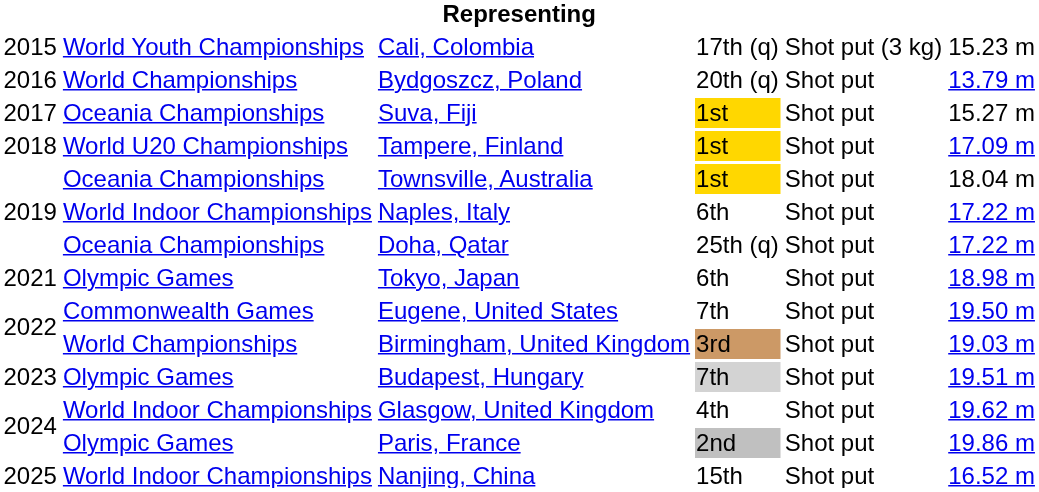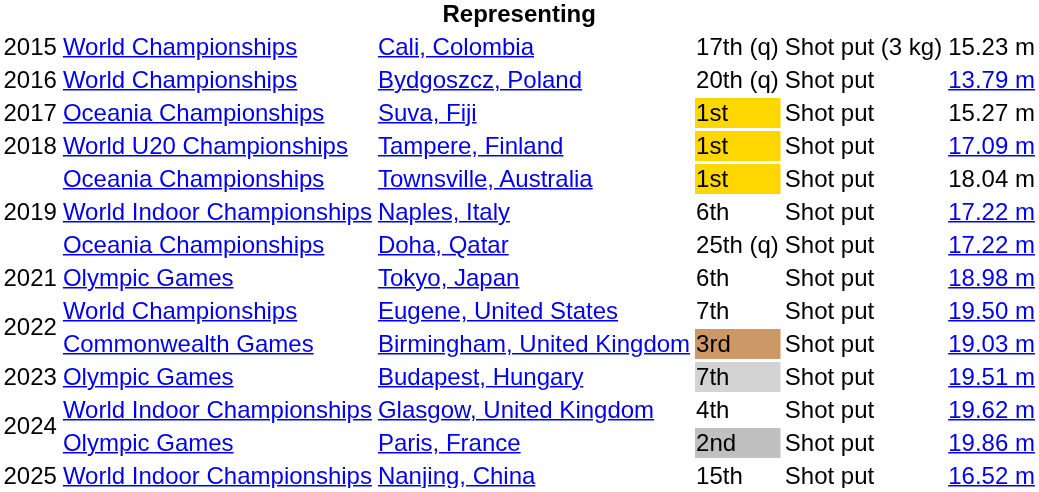Cali, Colombia | column 2: World Youth Championships -> World Championships
Eugene, United States | column 2: Commonwealth Games -> World Championships
Birmingham, United Kingdom | column 2: World Championships -> Commonwealth Games
